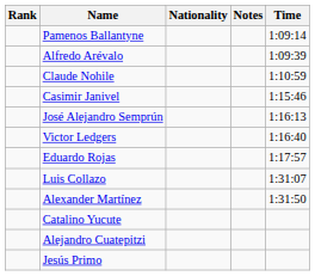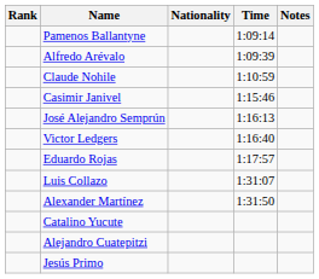columns swapped: Time <-> Notes
